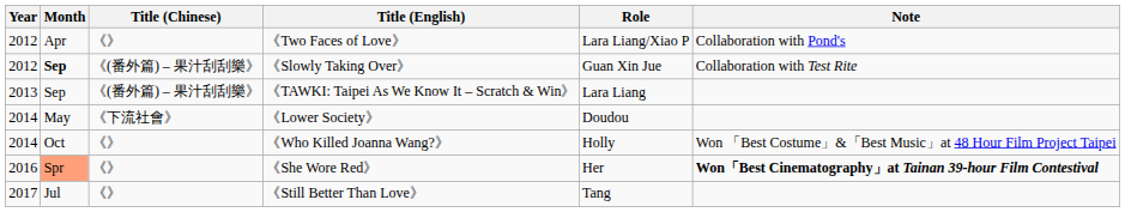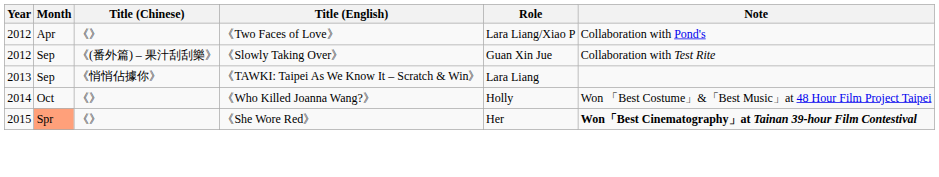《Slowly Taking Over》 | Month: bold -> normal
《TAWKI: Taipei As We Know It – Scratch & Win》 | Title (Chinese): 《(番外篇) – 果汁刮刮樂》 -> 《悄悄佔據你》
- row: 2014 | May | 《下流社會》 | 《Lower Society》 | Doudou
《She Wore Red》 | Year: 2016 -> 2015
- row: 2017 | Jul | 《》 | 《Still Better Than Love》 | Tang
